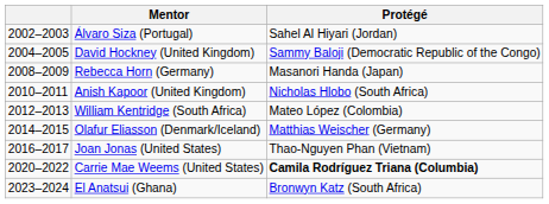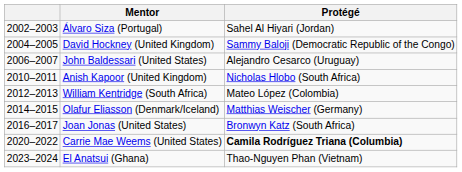+ row: 2006–2007 | John Baldessari (United States) | Alejandro Cesarco (Uruguay)
- row: 2008–2009 | Rebecca Horn (Germany) | Masanori Handa (Japan)
Joan Jonas (United States) | Protégé: Thao-Nguyen Phan (Vietnam) -> Bronwyn Katz (South Africa)
El Anatsui (Ghana) | Protégé: Bronwyn Katz (South Africa) -> Thao-Nguyen Phan (Vietnam)
